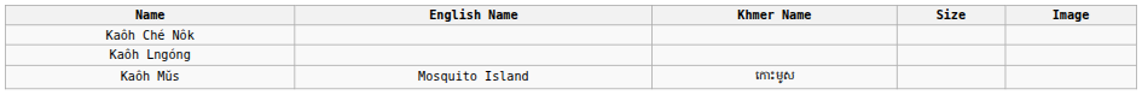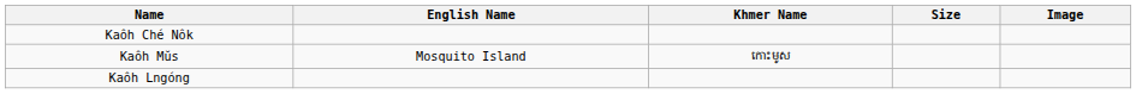rows swapped: Kaôh Lngóng <-> Kaôh Mŭs
